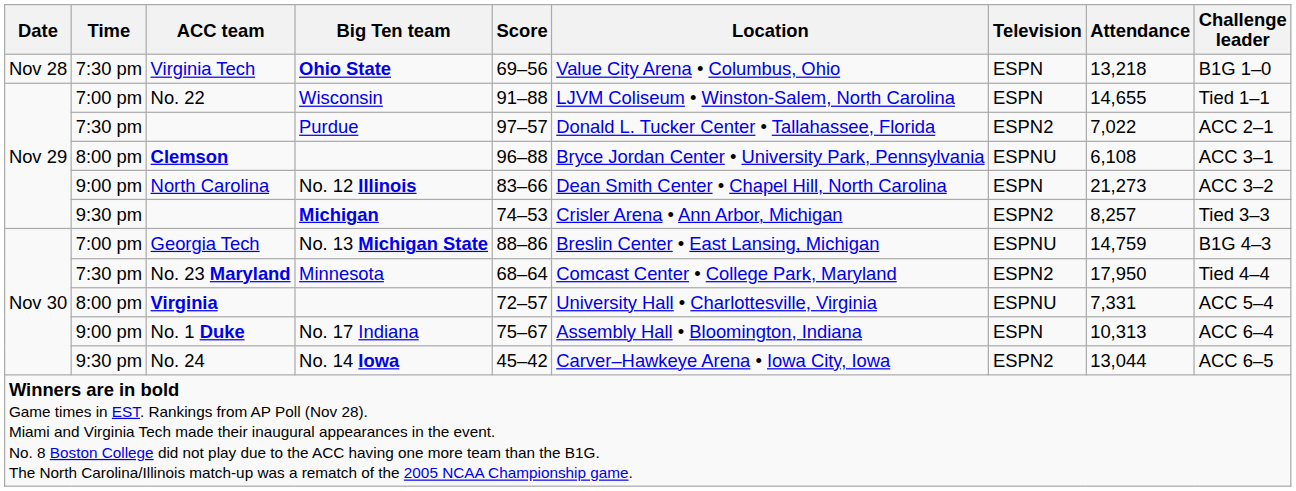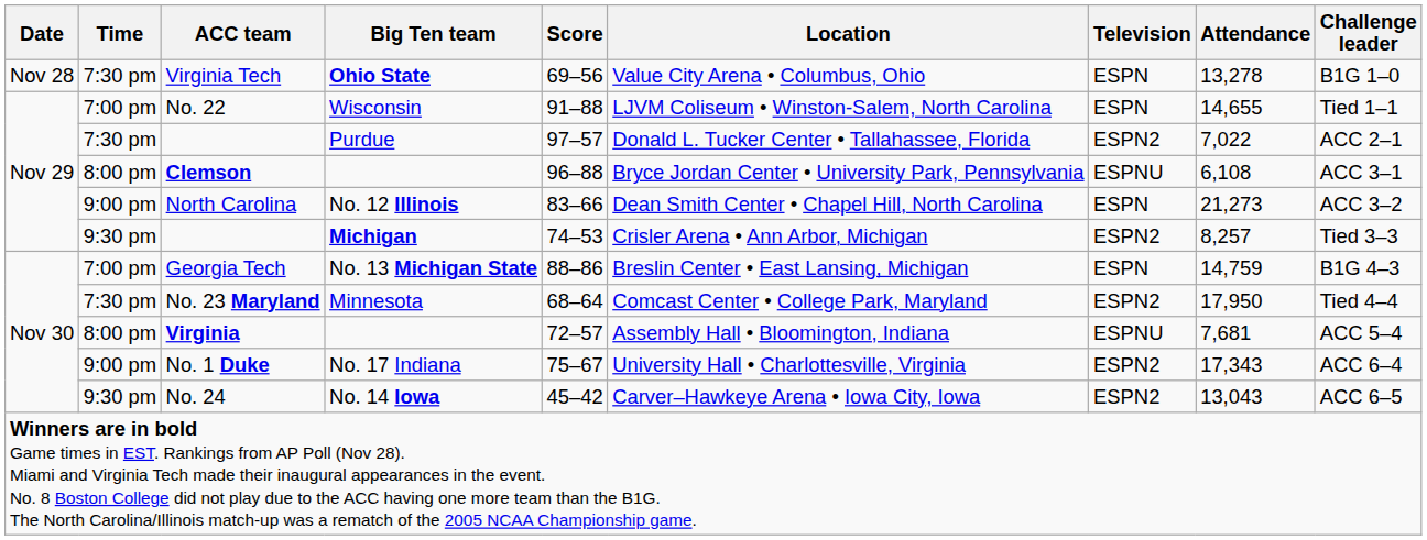Virginia Tech | Attendance: 13,218 -> 13,278
Georgia Tech | Television: ESPNU -> ESPN
Virginia | Location: University Hall • Charlottesville, Virginia -> Assembly Hall • Bloomington, Indiana
Virginia | Attendance: 7,331 -> 7,681
No. 1 Duke | Location: Assembly Hall • Bloomington, Indiana -> University Hall • Charlottesville, Virginia
No. 1 Duke | Television: ESPN -> ESPN2
No. 1 Duke | Attendance: 10,313 -> 17,343
No. 24 | Attendance: 13,044 -> 13,043
